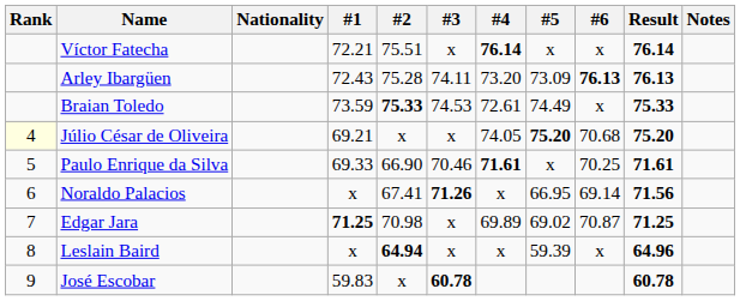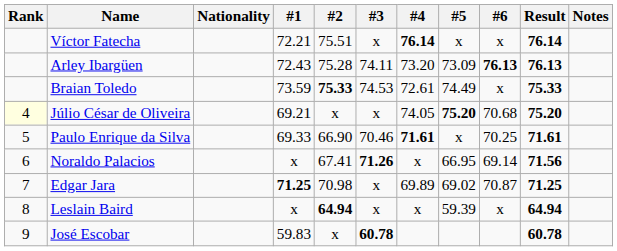Leslain Baird | Result: 64.96 -> 64.94
